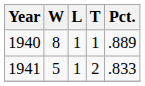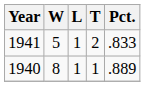rows swapped: 1940 <-> 1941
